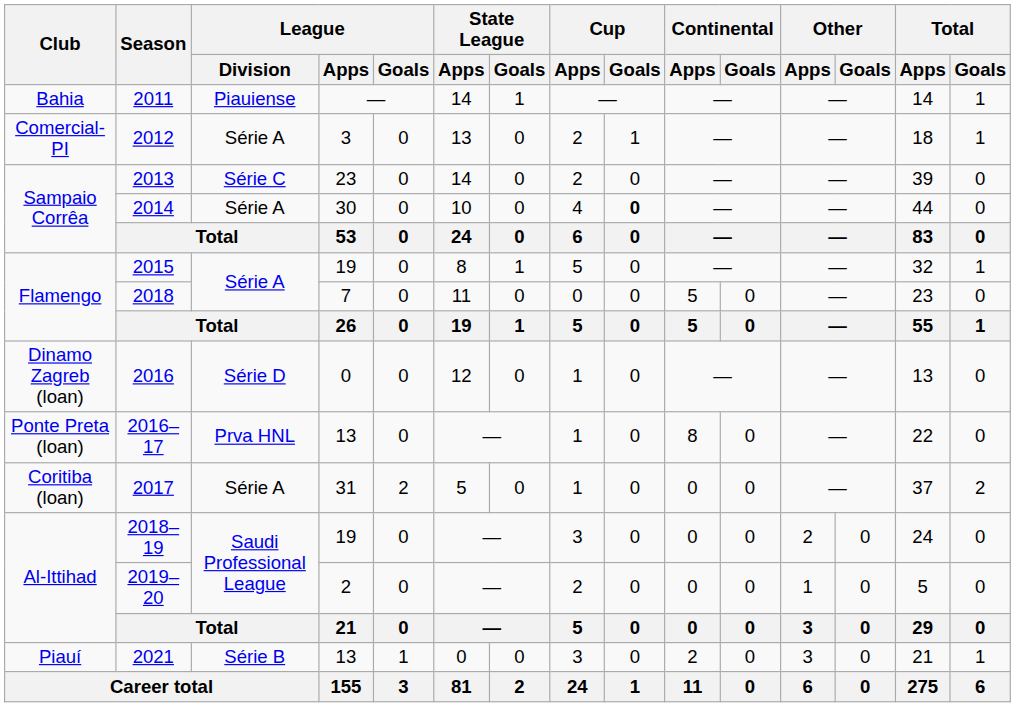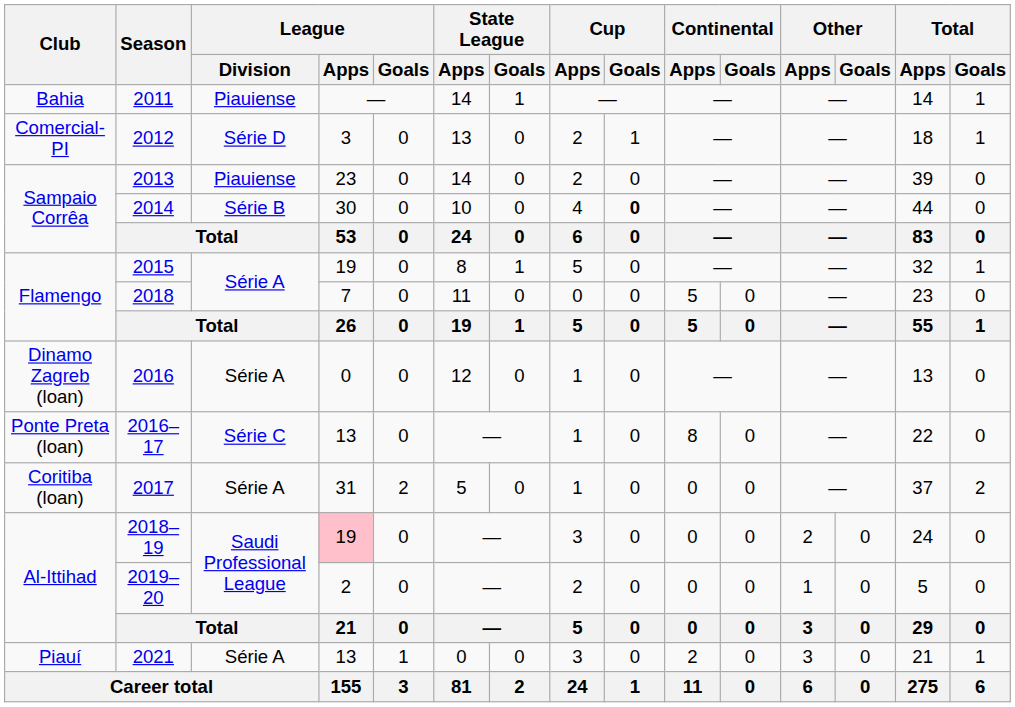2012 | League / Division: Série A -> Série D
2013 | League / Division: Série C -> Piauiense
2014 | League / Division: Série A -> Série B
2016 | League / Division: Série D -> Série A
2016–17 | League / Division: Prva HNL -> Série C
2018–19 | League / Apps: no background -> pink background
2021 | League / Division: Série B -> Série A
